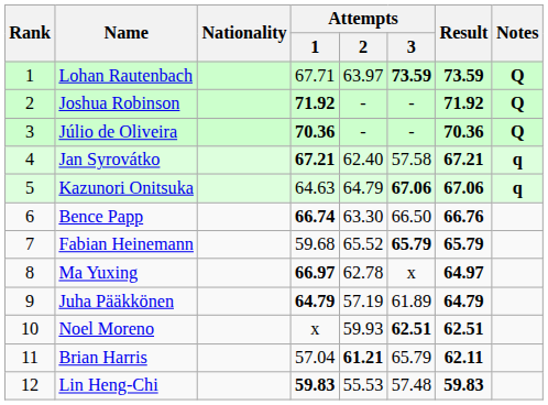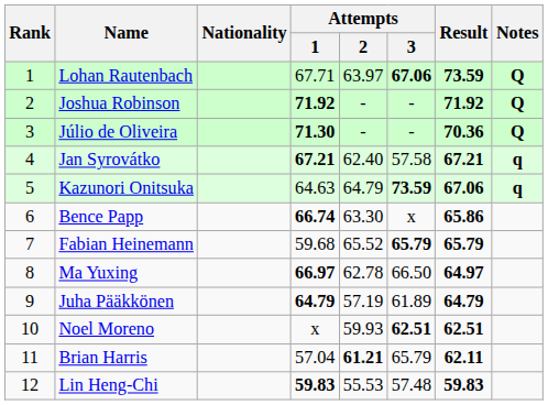Lohan Rautenbach | Attempts / 3: 73.59 -> 67.06
Júlio de Oliveira | Attempts / 1: 70.36 -> 71.30
Kazunori Onitsuka | Attempts / 3: 67.06 -> 73.59
Bence Papp | Attempts / 3: 66.50 -> x
Bence Papp | Result: 66.76 -> 65.86
Ma Yuxing | Attempts / 3: x -> 66.50
